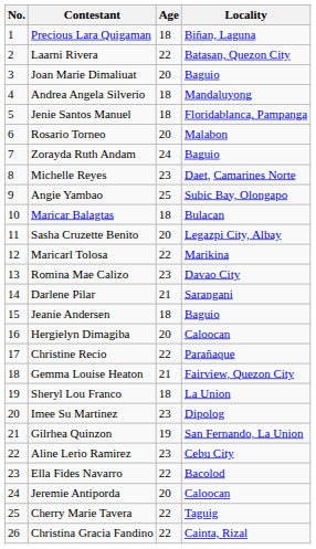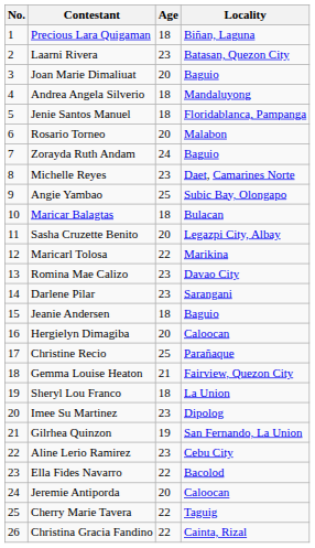Laarni Rivera | Age: 22 -> 23
Darlene Pilar | Age: 21 -> 23
Christine Recio | Age: 22 -> 25
